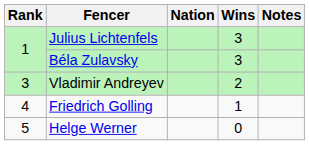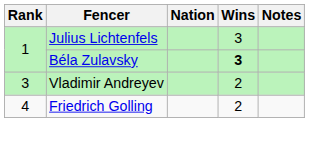Béla Zulavsky | Wins: normal -> bold
Friedrich Golling | Wins: 1 -> 2
- row: 5 | Helge Werner | 0
